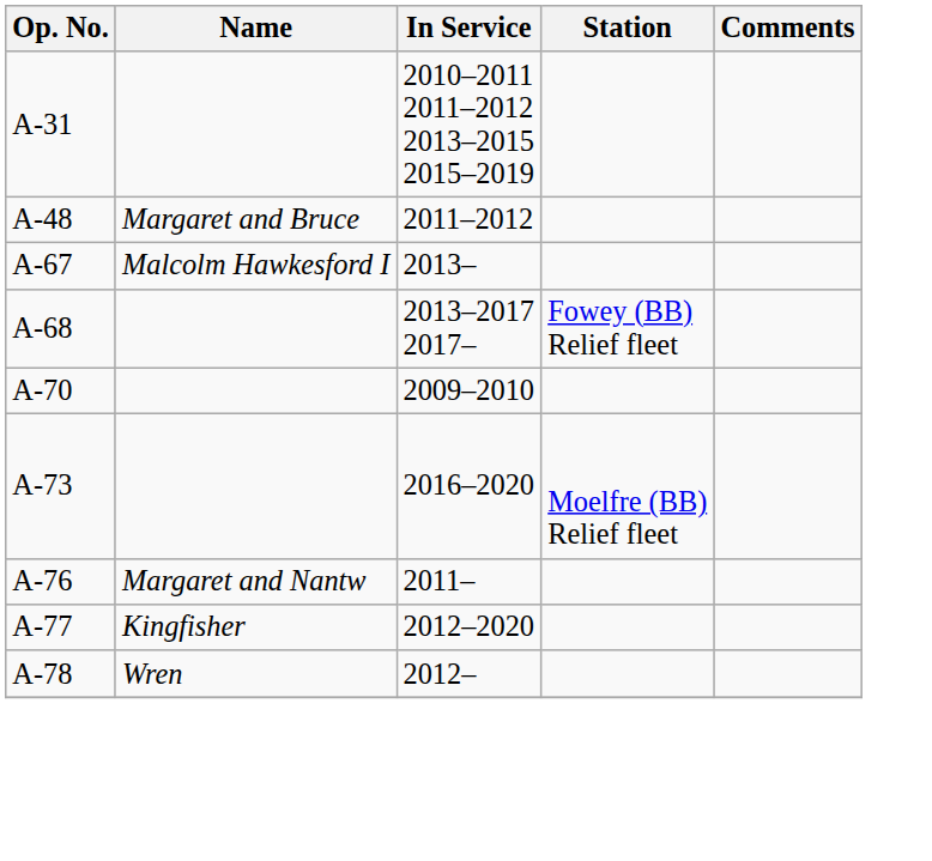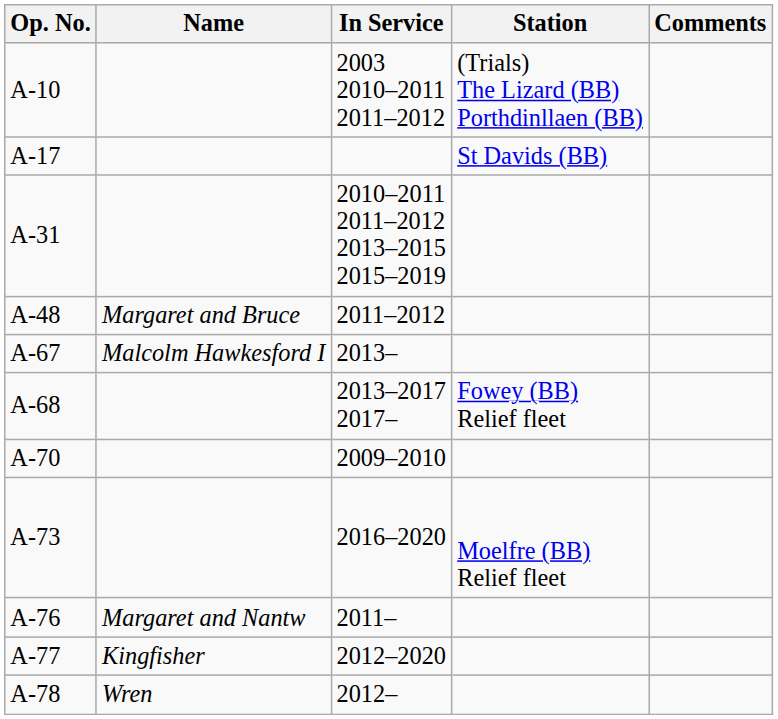+ row: A-10 | 2003 2010–2011 2011–2012 | (Trials) The Lizard (BB) Porthdinllaen (BB)
+ row: A-17 | St Davids (BB)
